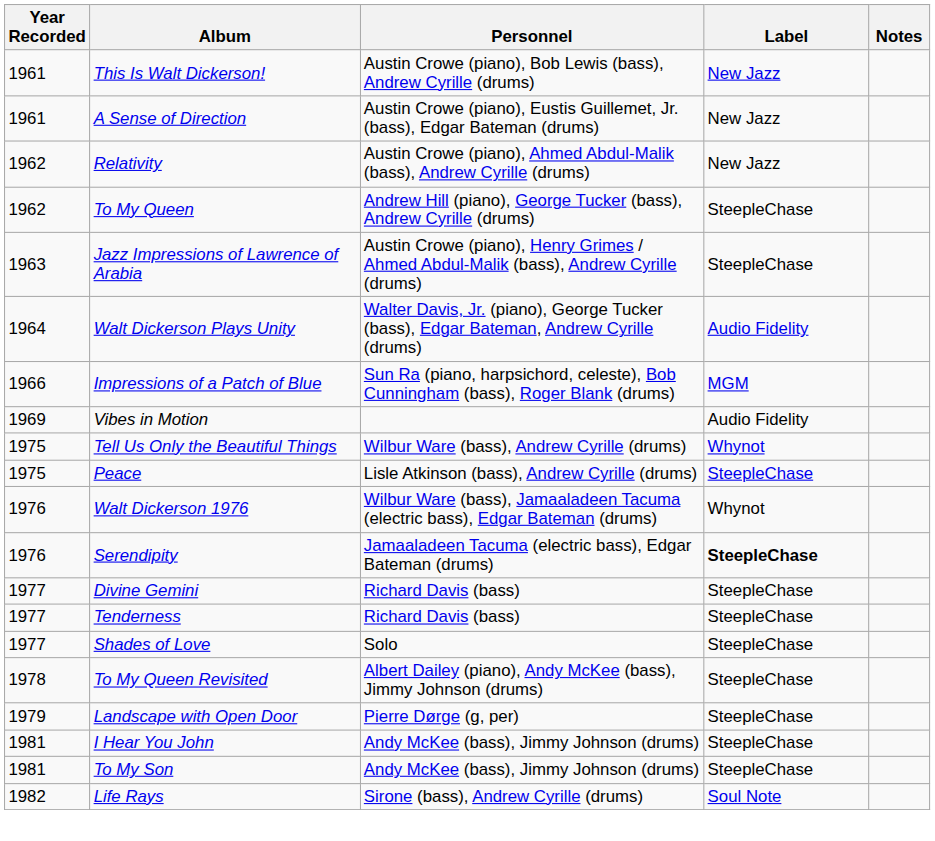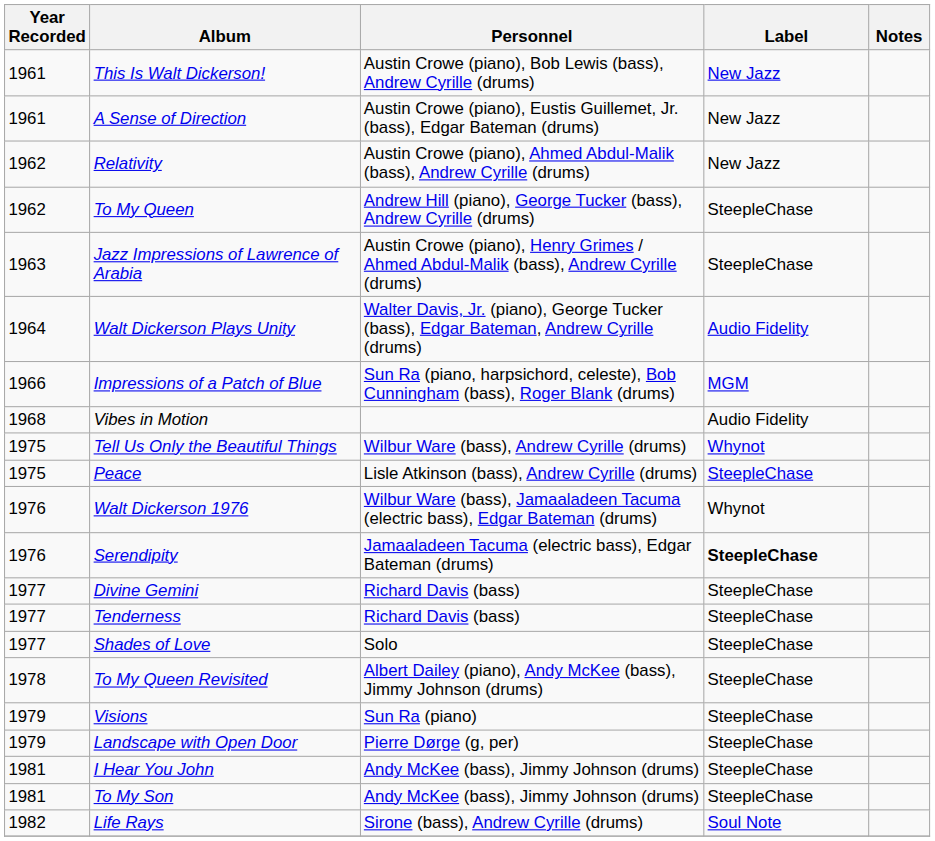Vibes in Motion | Year Recorded: 1969 -> 1968
+ row: 1979 | Visions | Sun Ra (piano) | SteepleChase
